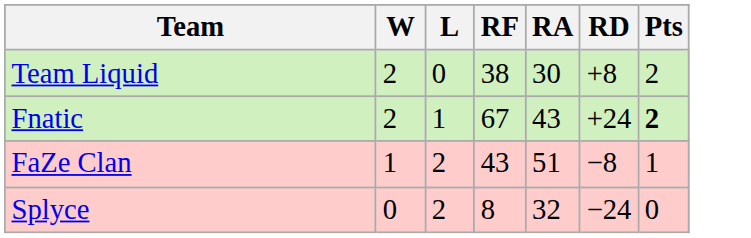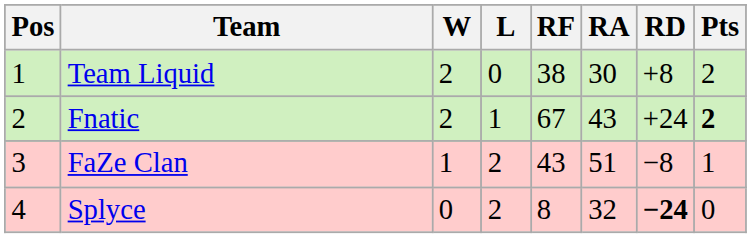+ column: Pos | 1 | 2 | 3 | 4
Splyce | RD: normal -> bold
